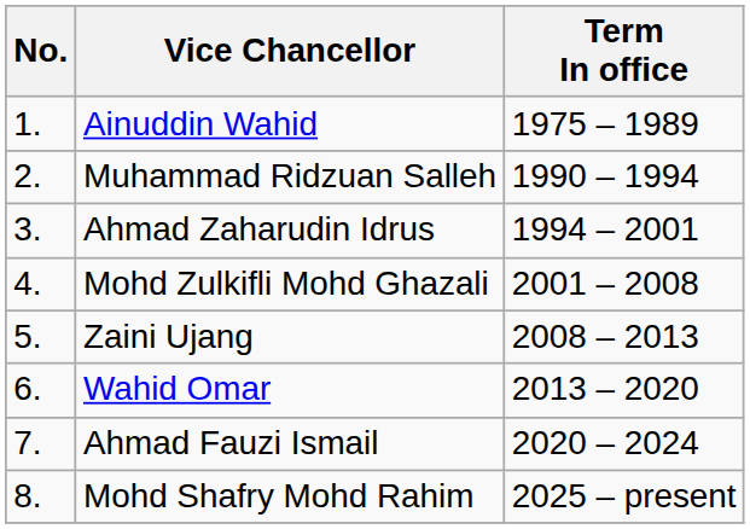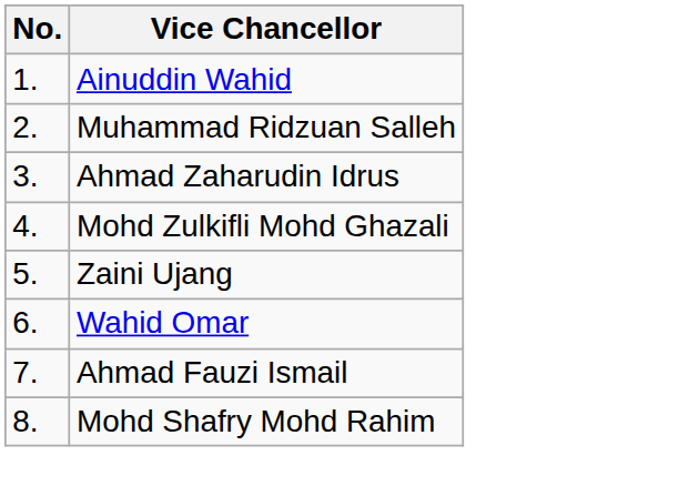- column: Term In office | 1975 – 1989 | 1990 – 1994 | 1994 – 2001 | 2001 – 2008 | 2008 – 2013 | 2013 – 2020 | 2020 – 2024 | 2025 – present
